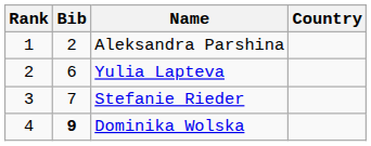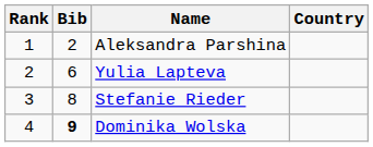Stefanie Rieder | Bib: 7 -> 8
